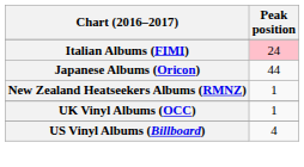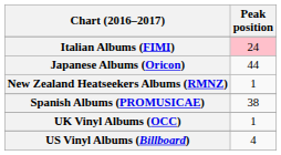+ row: Spanish Albums (PROMUSICAE) | 38
